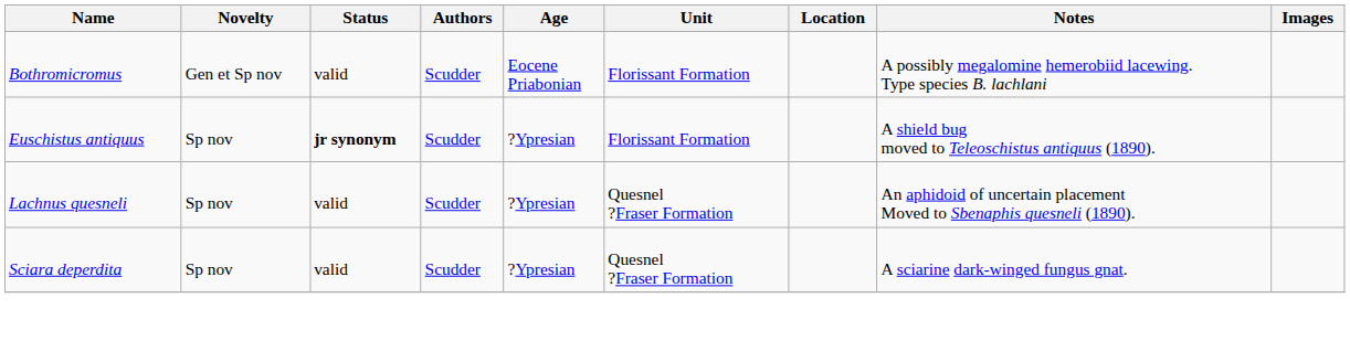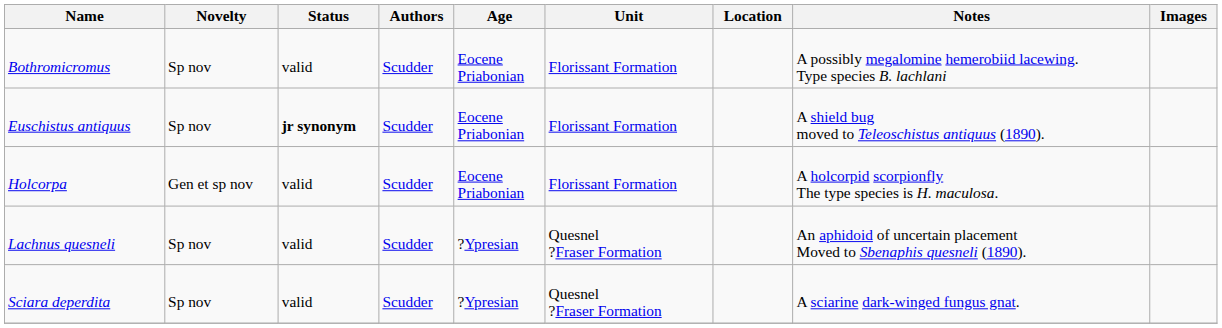Bothromicromus | Novelty: Gen et Sp nov -> Sp nov
Euschistus antiquus | Age: ?Ypresian -> Eocene Priabonian
+ row: Holcorpa | Gen et sp nov | valid | Scudder | Eocene Priabonian | Florissant Formation | A holcorpid scorpionfly The type species is H. maculosa.
